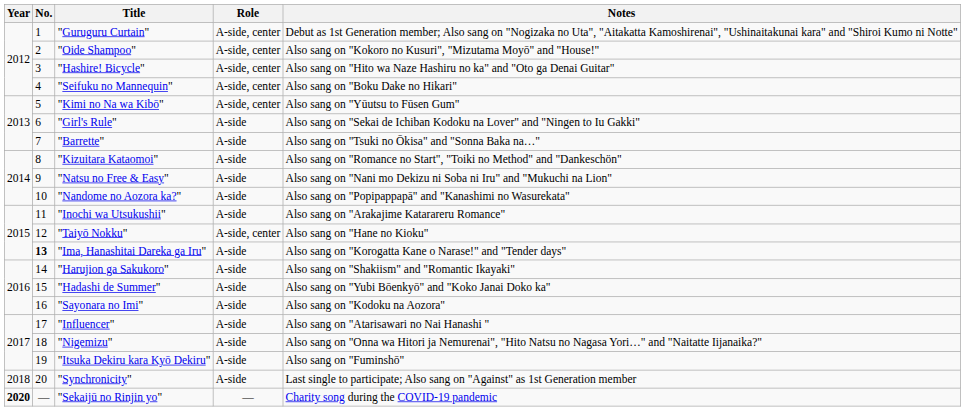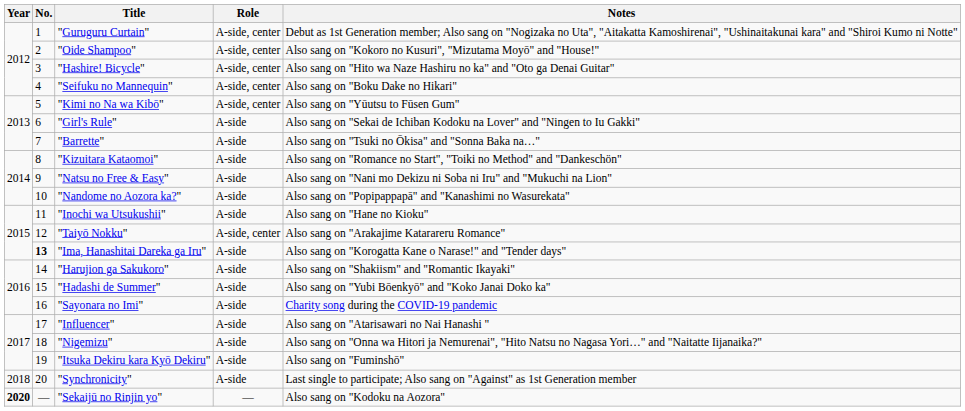"Inochi wa Utsukushii" | Notes: Also sang on "Arakajime Katarareru Romance" -> Also sang on "Hane no Kioku"
"Taiyō Nokku" | Notes: Also sang on "Hane no Kioku" -> Also sang on "Arakajime Katarareru Romance"
"Sayonara no Imi" | Notes: Also sang on "Kodoku na Aozora" -> Charity song during the COVID-19 pandemic
"Sekaijū no Rinjin yo" | Notes: Charity song during the COVID-19 pandemic -> Also sang on "Kodoku na Aozora"
